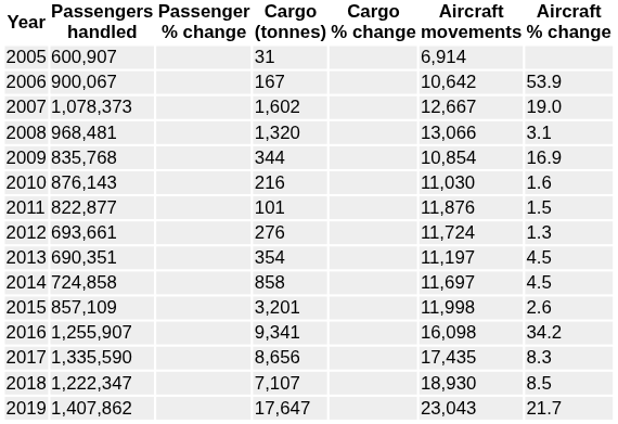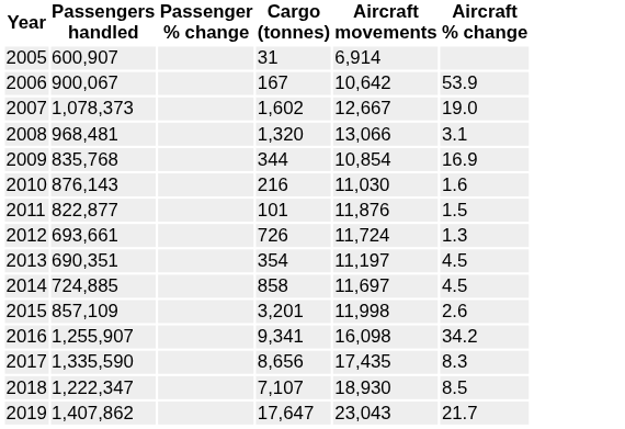- column: Cargo % change
2012 | Cargo (tonnes): 276 -> 726
2014 | Passengers handled: 724,858 -> 724,885
